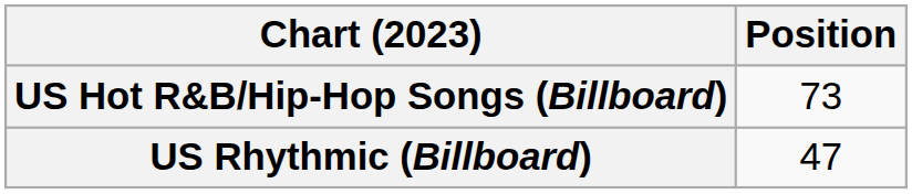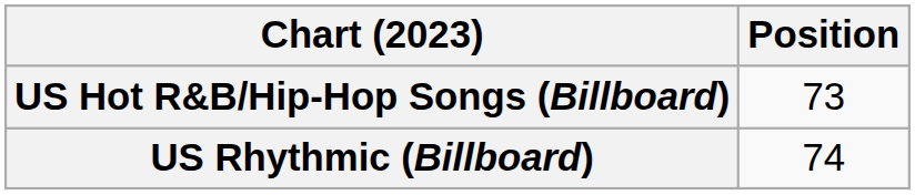US Rhythmic (Billboard) | Position: 47 -> 74
